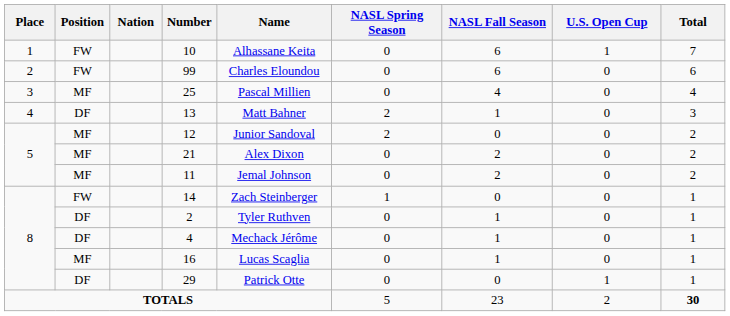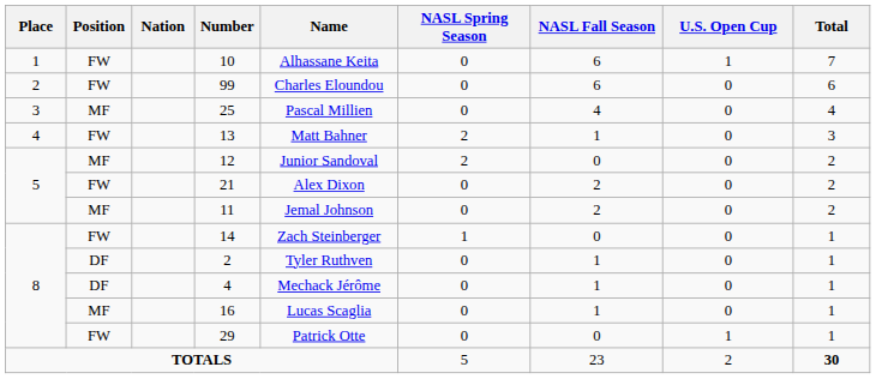13 | Position: DF -> FW
21 | Position: MF -> FW
29 | Position: DF -> FW
